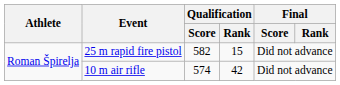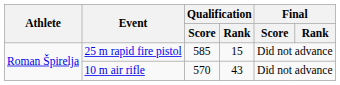25 m rapid fire pistol | Qualification / Score: 582 -> 585
10 m air rifle | Qualification / Score: 574 -> 570
10 m air rifle | Qualification / Rank: 42 -> 43
